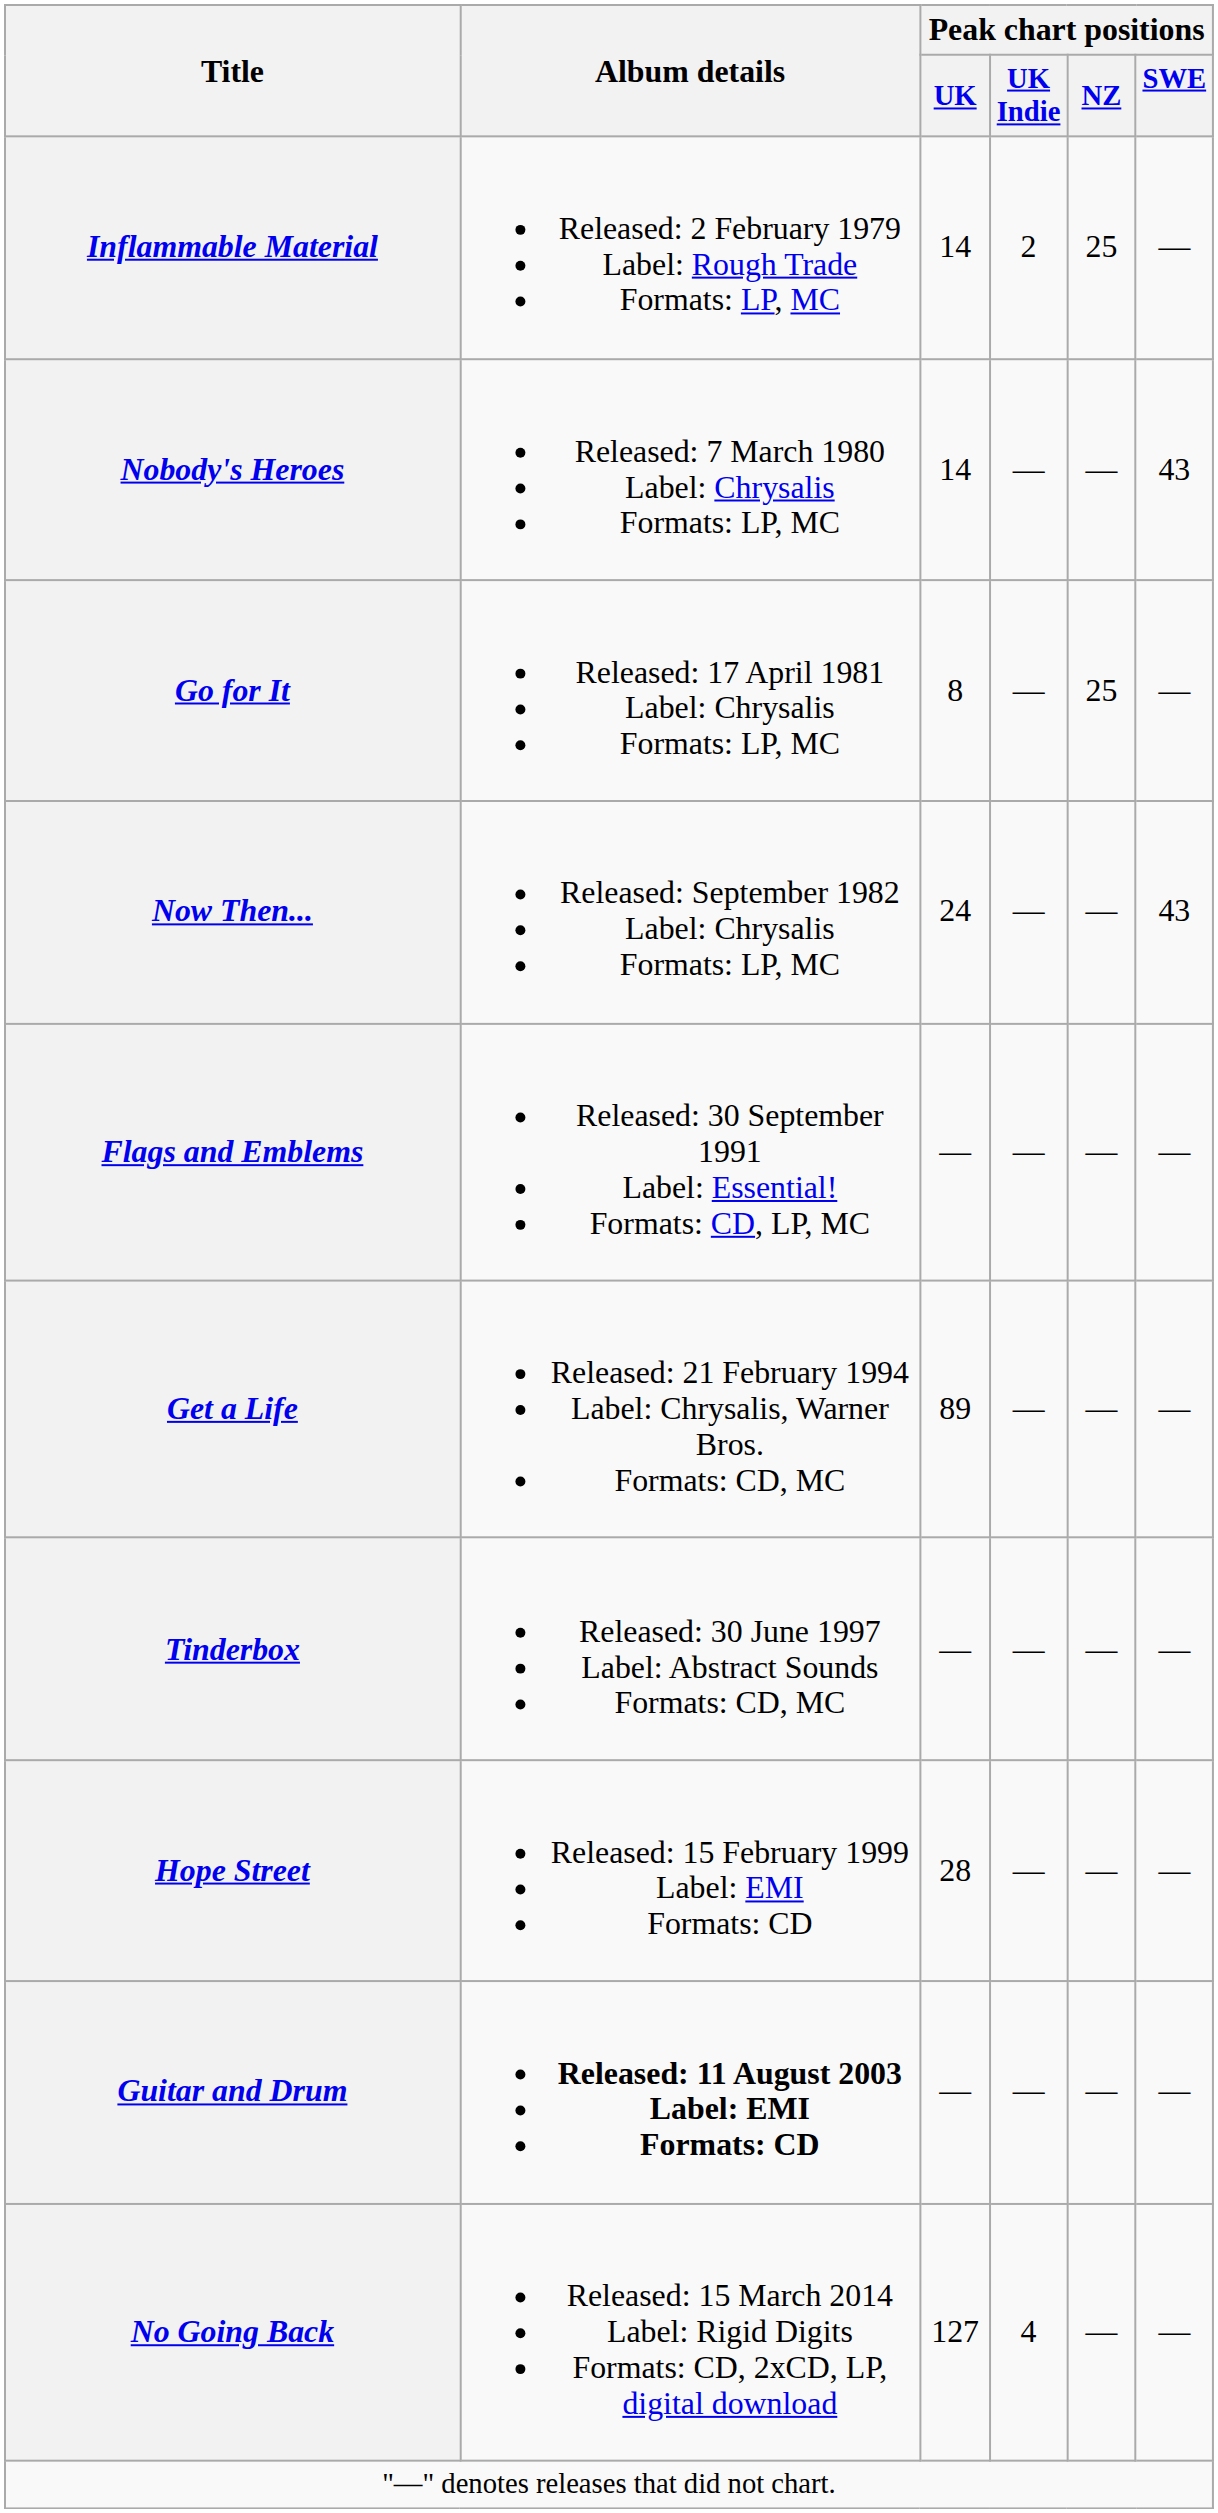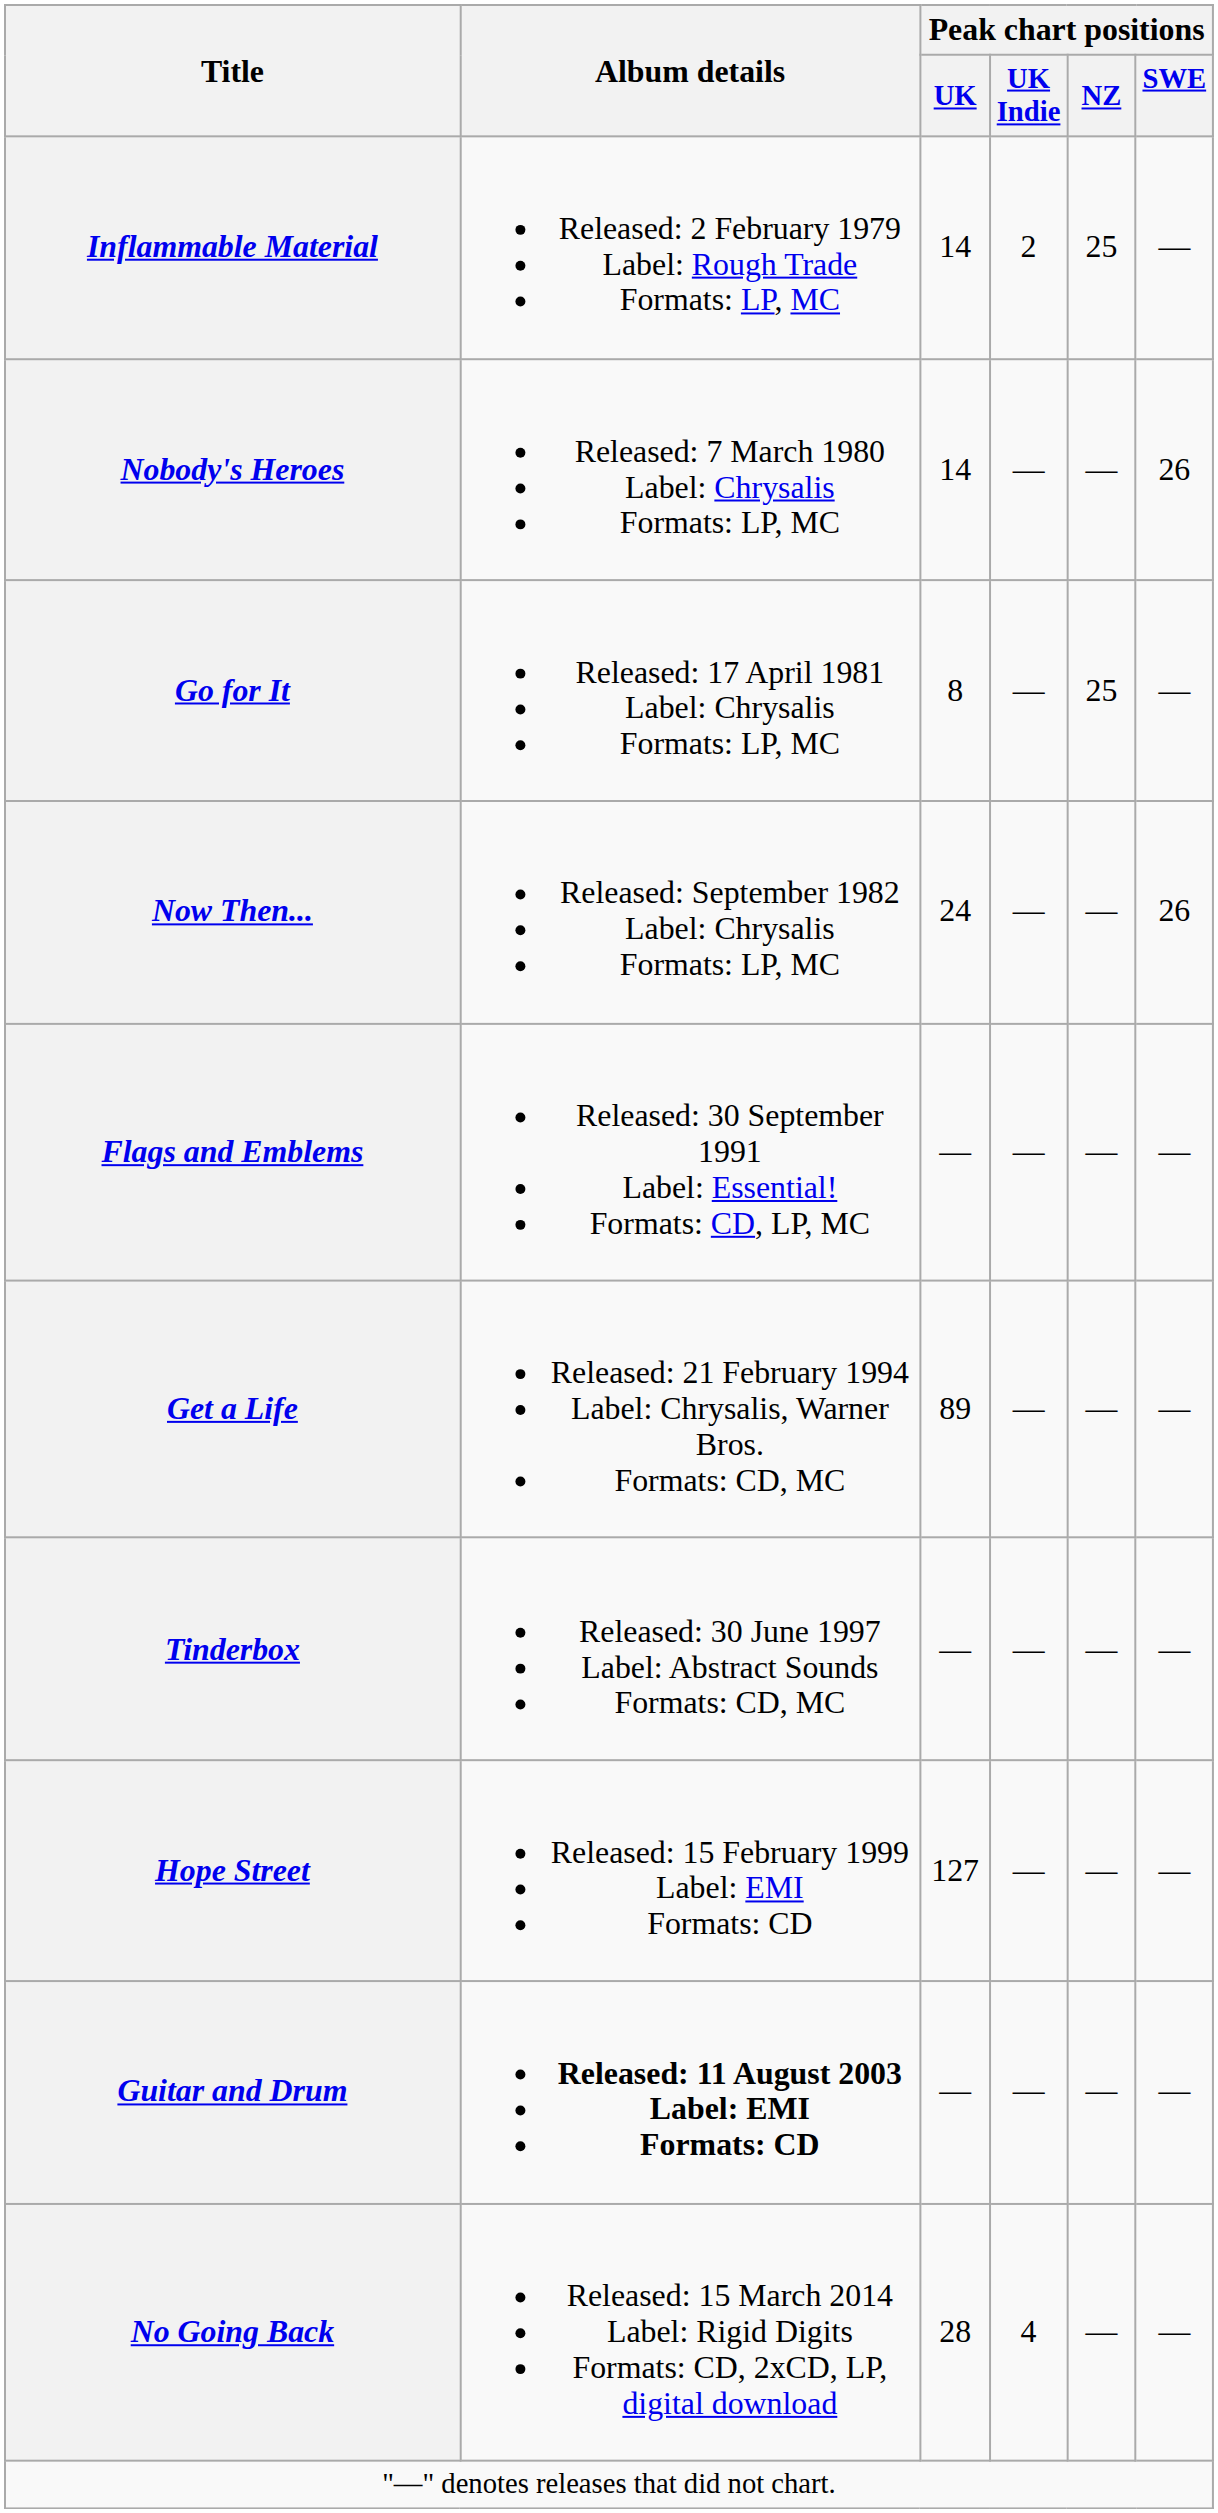Nobody's Heroes | Peak chart positions / SWE: 43 -> 26
Now Then... | Peak chart positions / SWE: 43 -> 26
Hope Street | Peak chart positions / UK: 28 -> 127
No Going Back | Peak chart positions / UK: 127 -> 28
